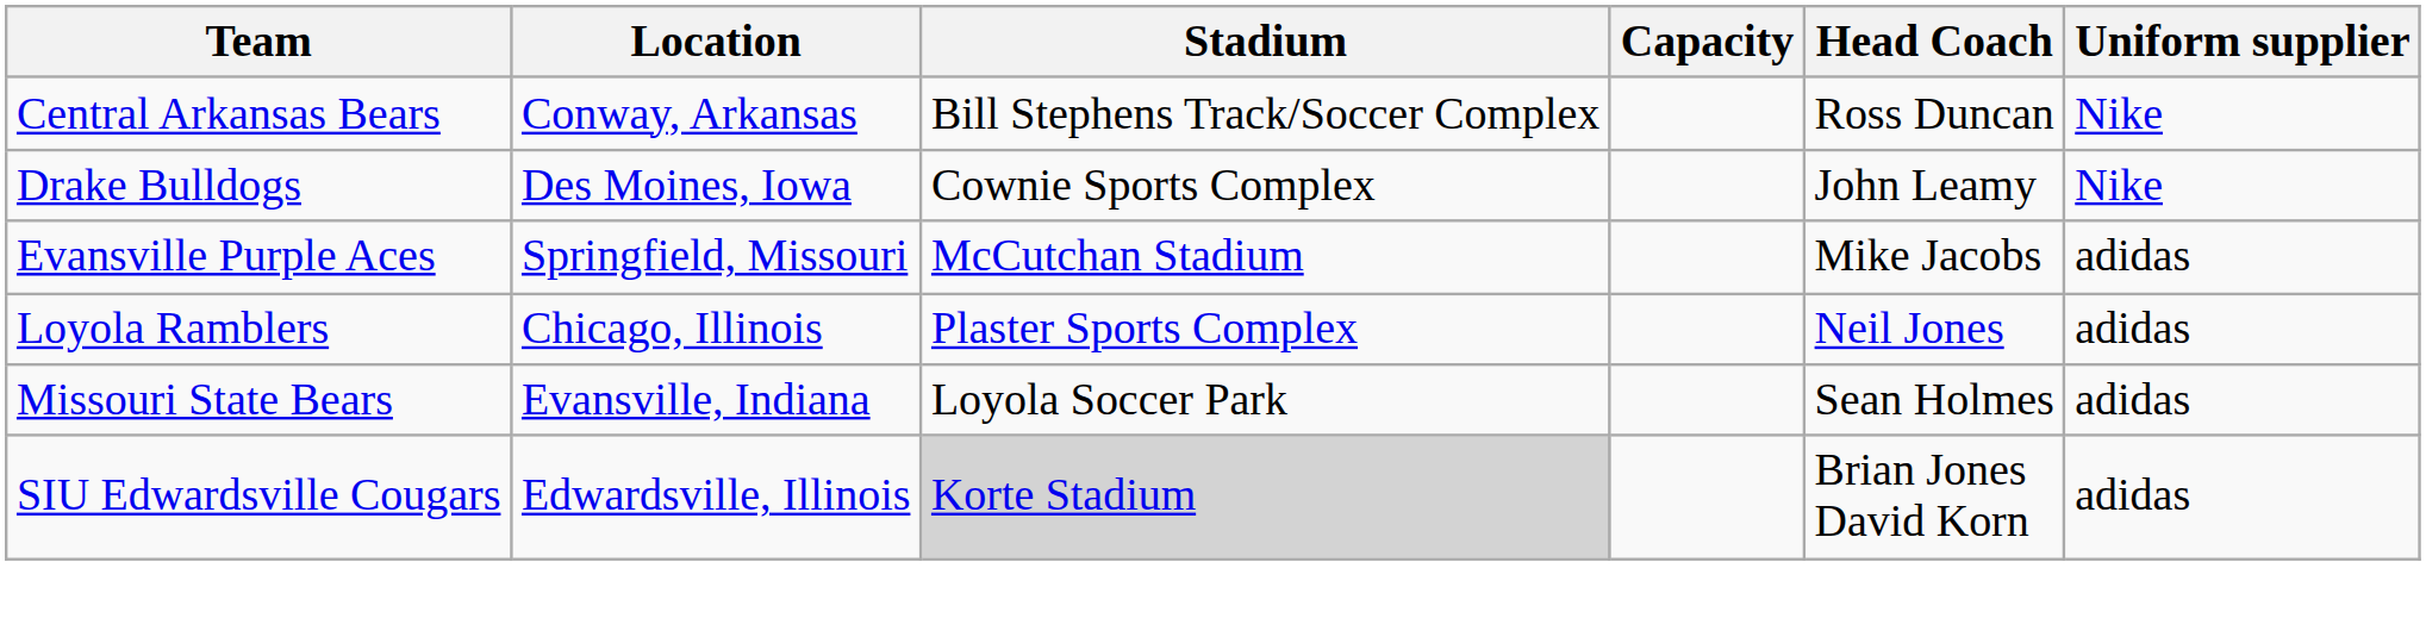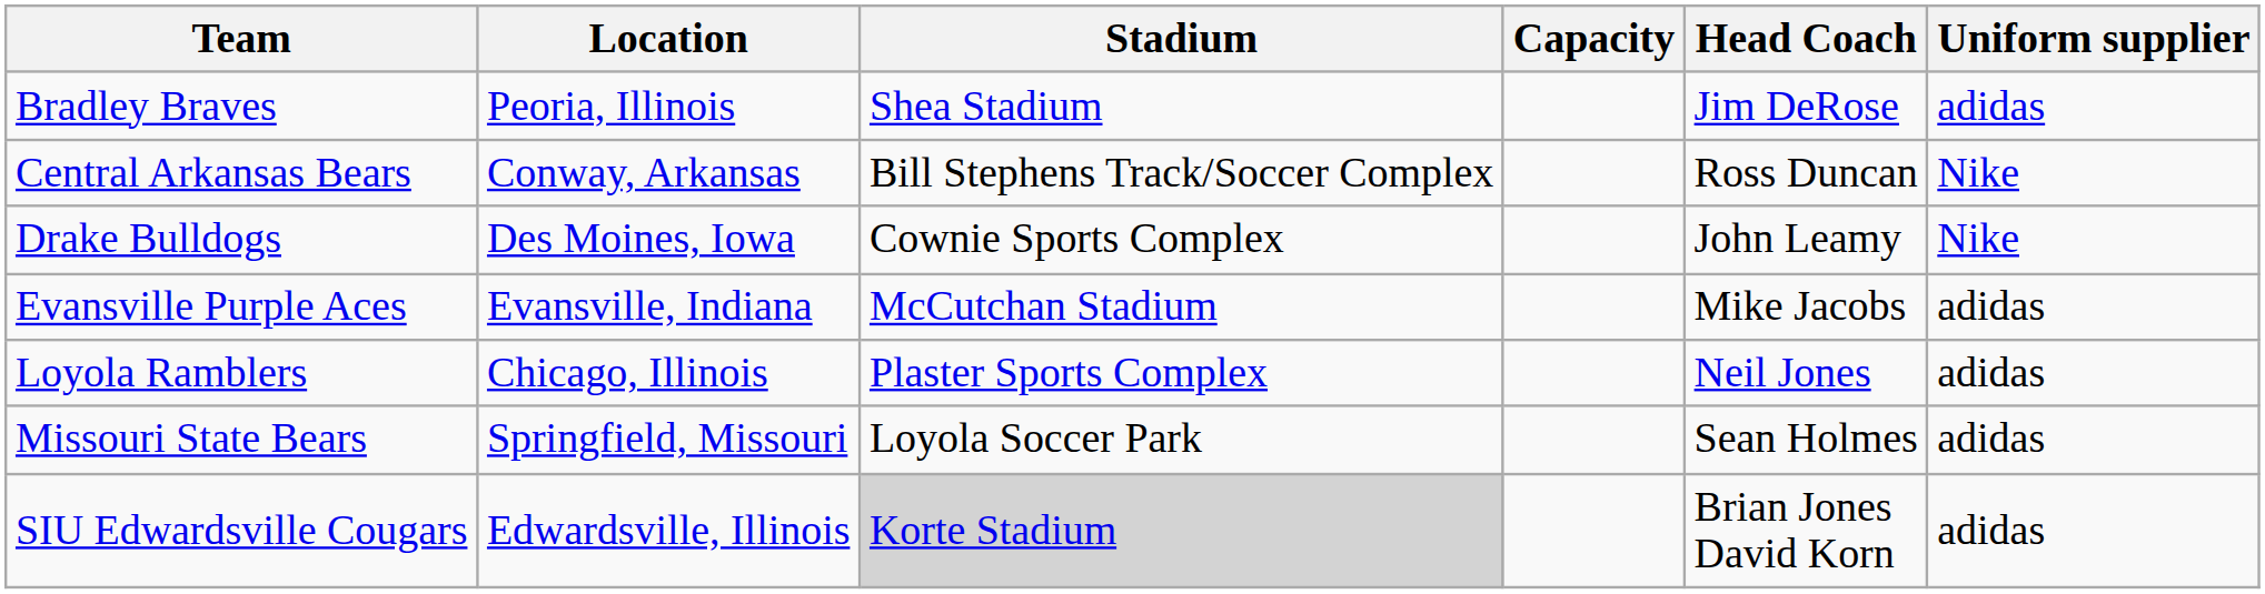+ row: Bradley Braves | Peoria, Illinois | Shea Stadium | Jim DeRose | adidas
Evansville Purple Aces | Location: Springfield, Missouri -> Evansville, Indiana
Missouri State Bears | Location: Evansville, Indiana -> Springfield, Missouri
